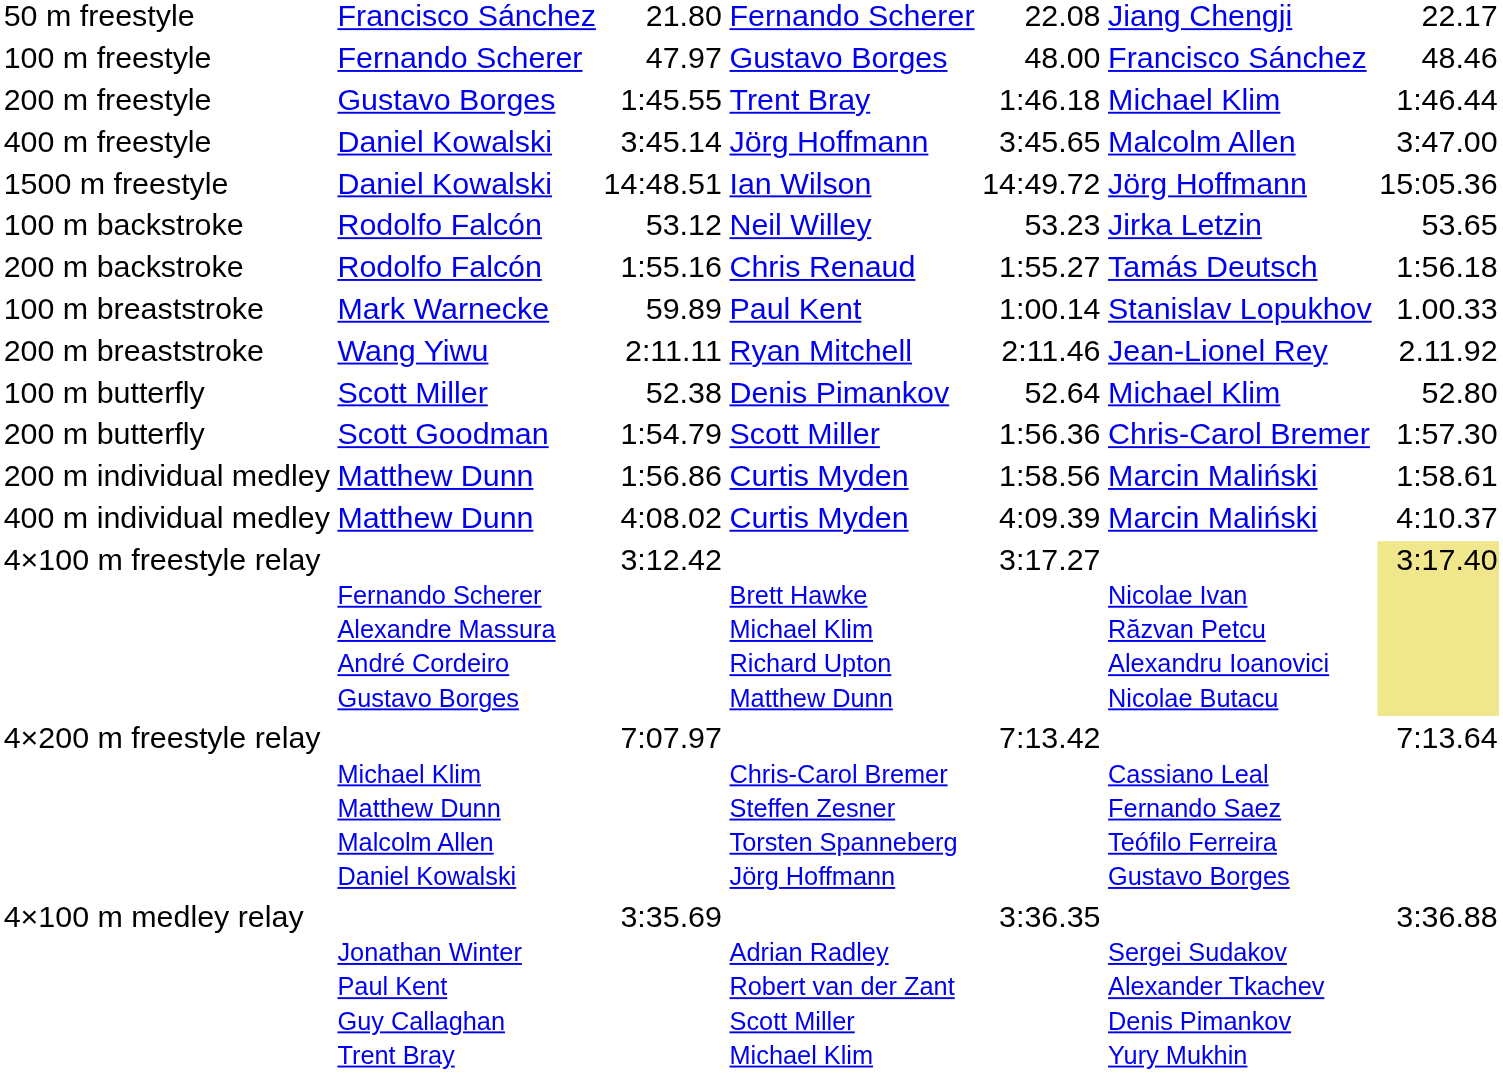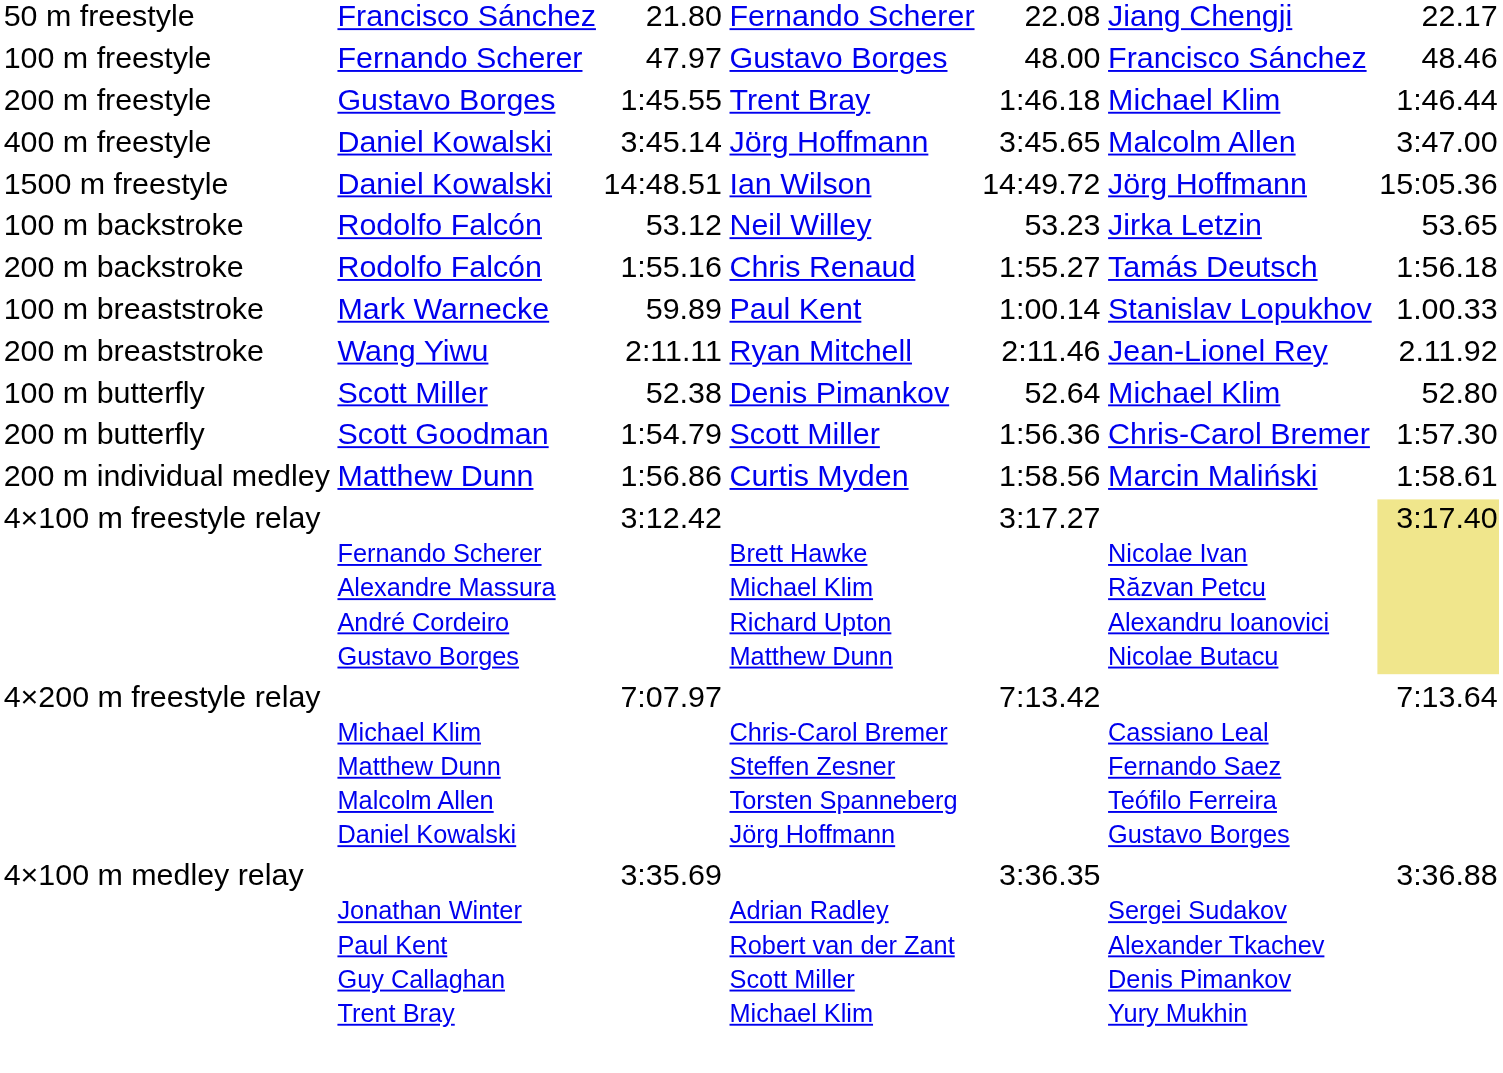- row: 400 m individual medley | Matthew Dunn | 4:08.02 | Curtis Myden | 4:09.39 | Marcin Maliński | 4:10.37
